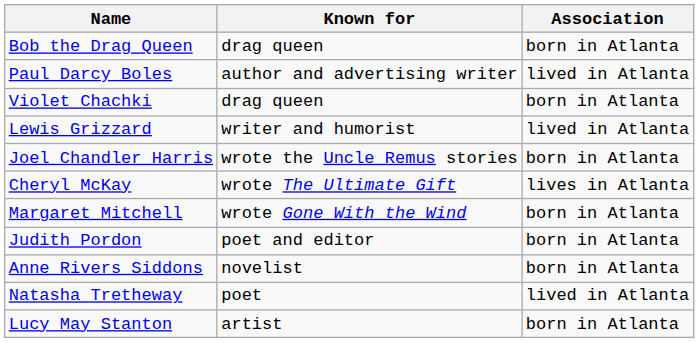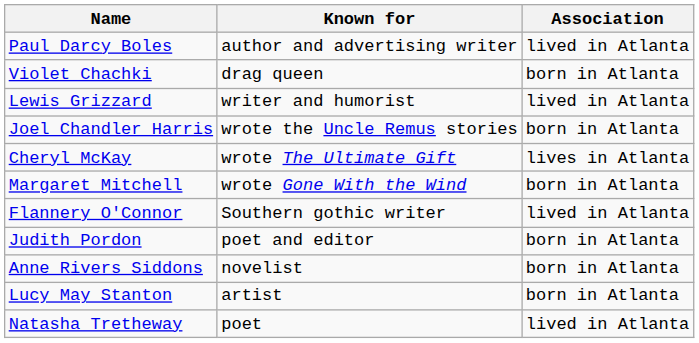- row: Bob the Drag Queen | drag queen | born in Atlanta
+ row: Flannery O'Connor | Southern gothic writer | lived in Atlanta
rows swapped: Lucy May Stanton <-> Natasha Tretheway
